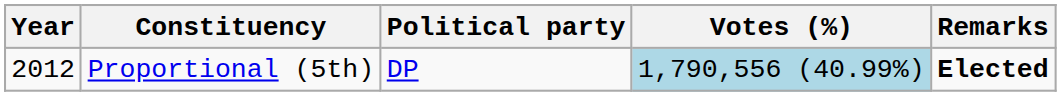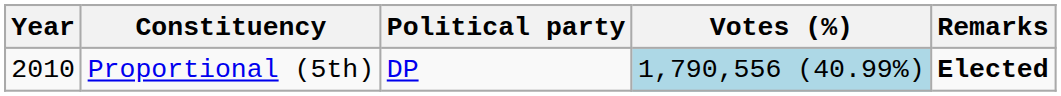Proportional (5th) | Year: 2012 -> 2010
